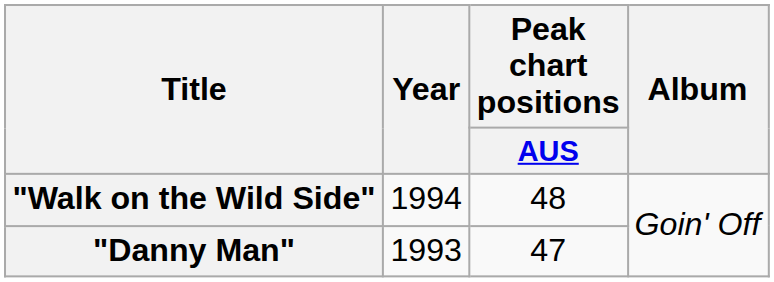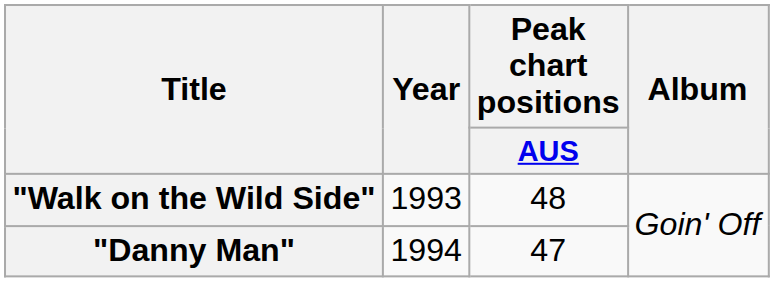"Walk on the Wild Side" | Year: 1994 -> 1993
"Danny Man" | Year: 1993 -> 1994
